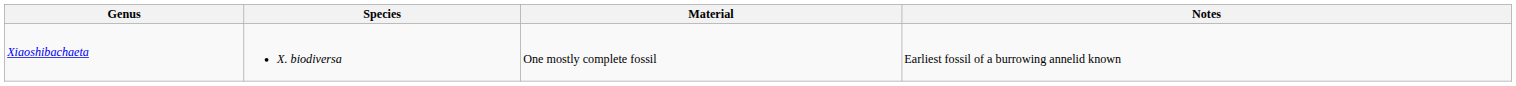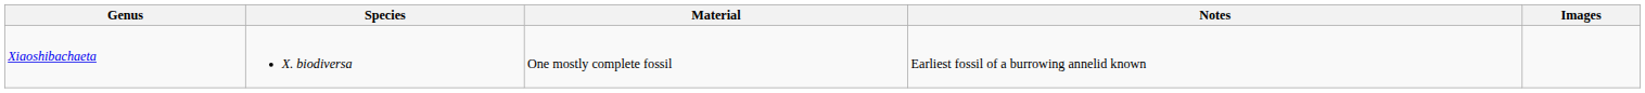+ column: Images
